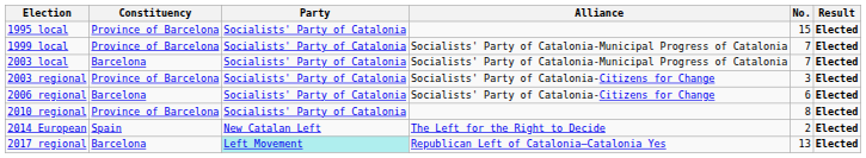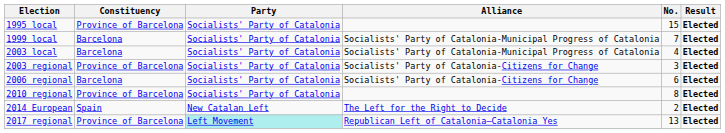1999 local | Constituency: Province of Barcelona -> Barcelona
2003 local | No.: 7 -> 4
2017 regional | Constituency: Barcelona -> Province of Barcelona
